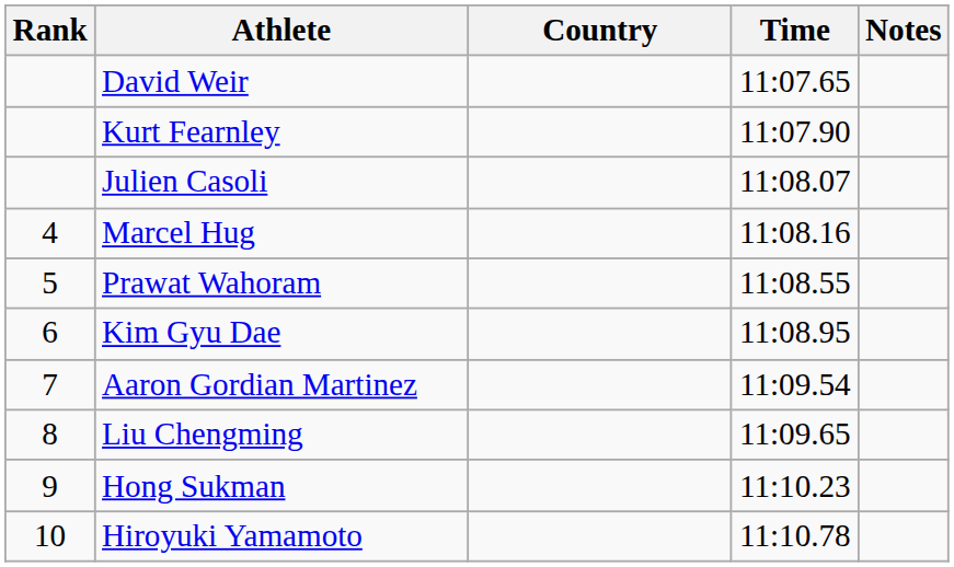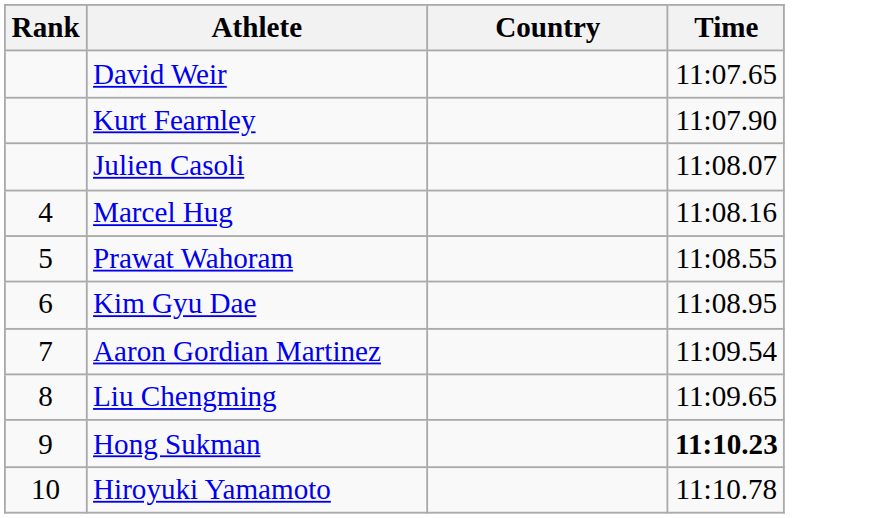- column: Notes
Hong Sukman | Time: normal -> bold
